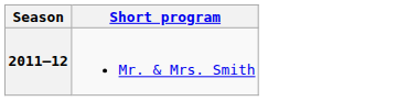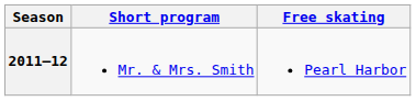+ column: Free skating | Pearl Harbor
